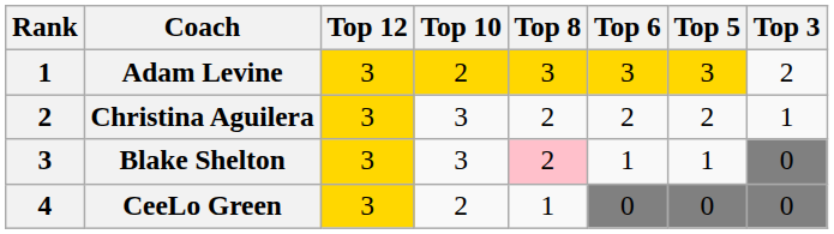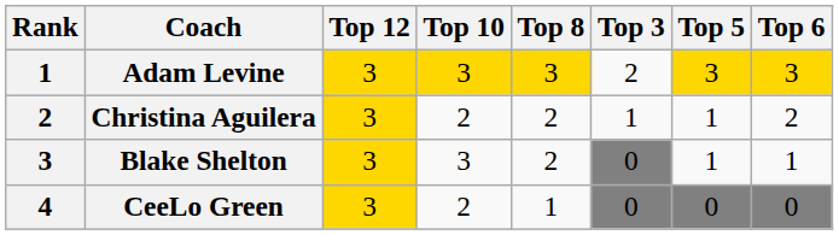columns swapped: Top 6 <-> Top 3
Adam Levine | Top 10: 2 -> 3
Christina Aguilera | Top 10: 3 -> 2
Christina Aguilera | Top 5: 2 -> 1
Blake Shelton | Top 8: pink background -> no background
